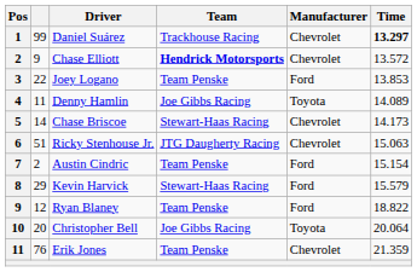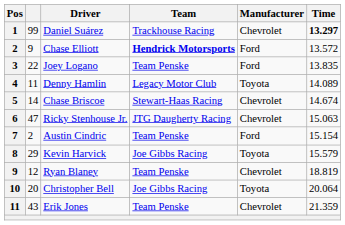Chase Elliott | Manufacturer: Chevrolet -> Ford
Joey Logano | Time: 13.853 -> 13.835
Denny Hamlin | Team: Joe Gibbs Racing -> Legacy Motor Club
Chase Briscoe | Time: 14.173 -> 14.674
Ricky Stenhouse Jr. | column 2: 51 -> 47
Kevin Harvick | Team: Stewart-Haas Racing -> Joe Gibbs Racing
Kevin Harvick | Manufacturer: Ford -> Toyota
Ryan Blaney | Manufacturer: Ford -> Chevrolet
Ryan Blaney | Time: 18.822 -> 18.819
Erik Jones | column 2: 76 -> 43
